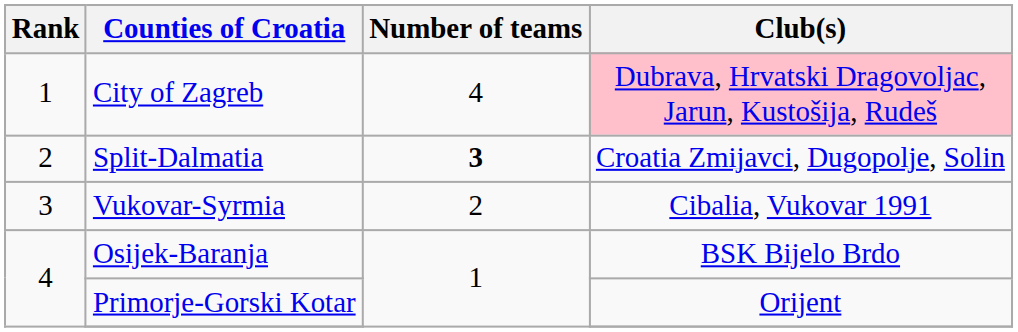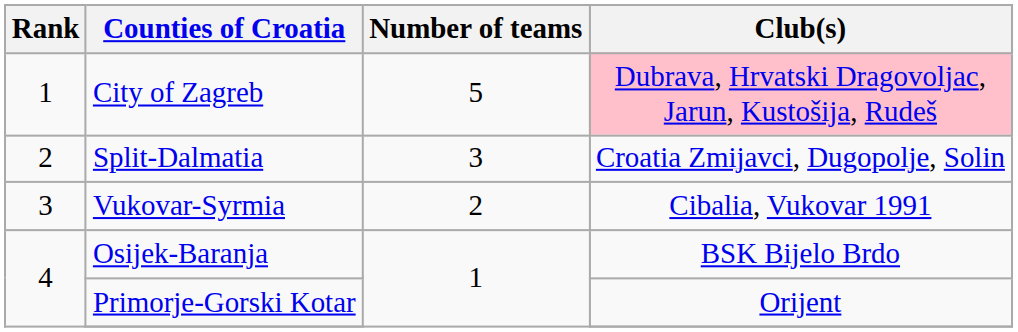City of Zagreb | Number of teams: 4 -> 5
Split-Dalmatia | Number of teams: bold -> normal
